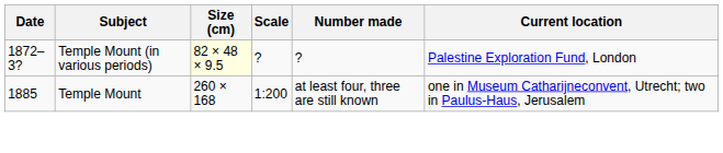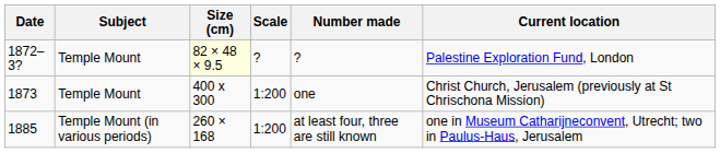1872–3? | Subject: Temple Mount (in various periods) -> Temple Mount
+ row: 1873 | Temple Mount | 400 x 300 | 1:200 | one | Christ Church, Jerusalem (previously at St Chrischona Mission)
1885 | Subject: Temple Mount -> Temple Mount (in various periods)
